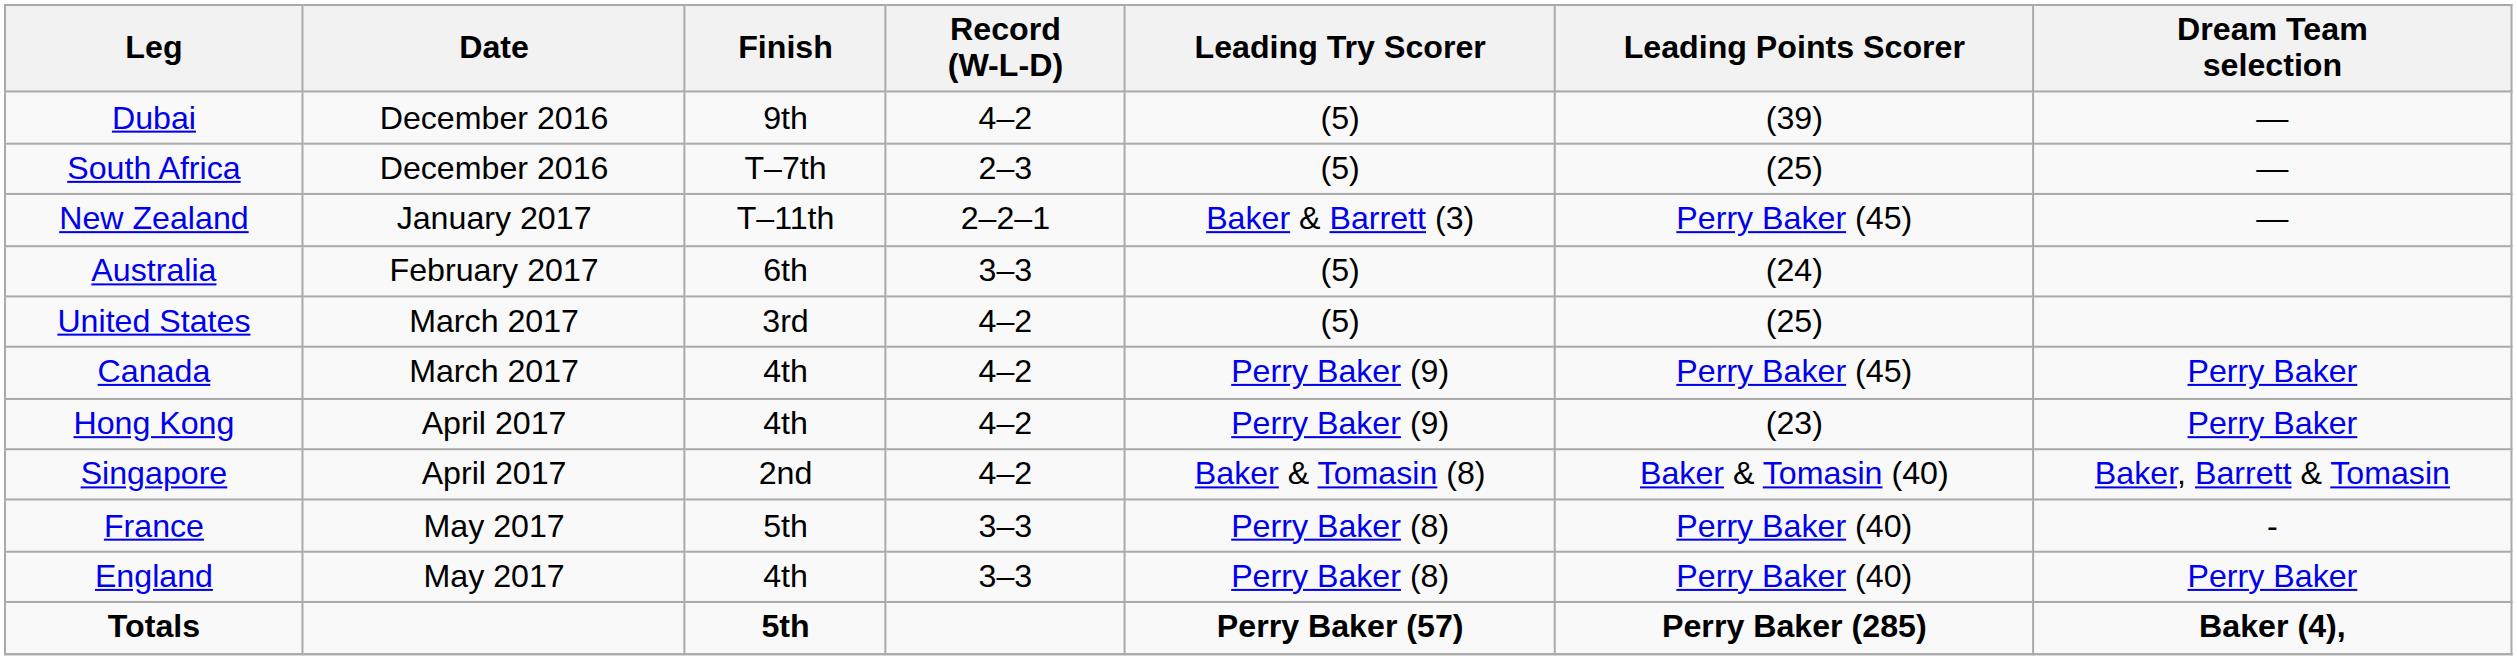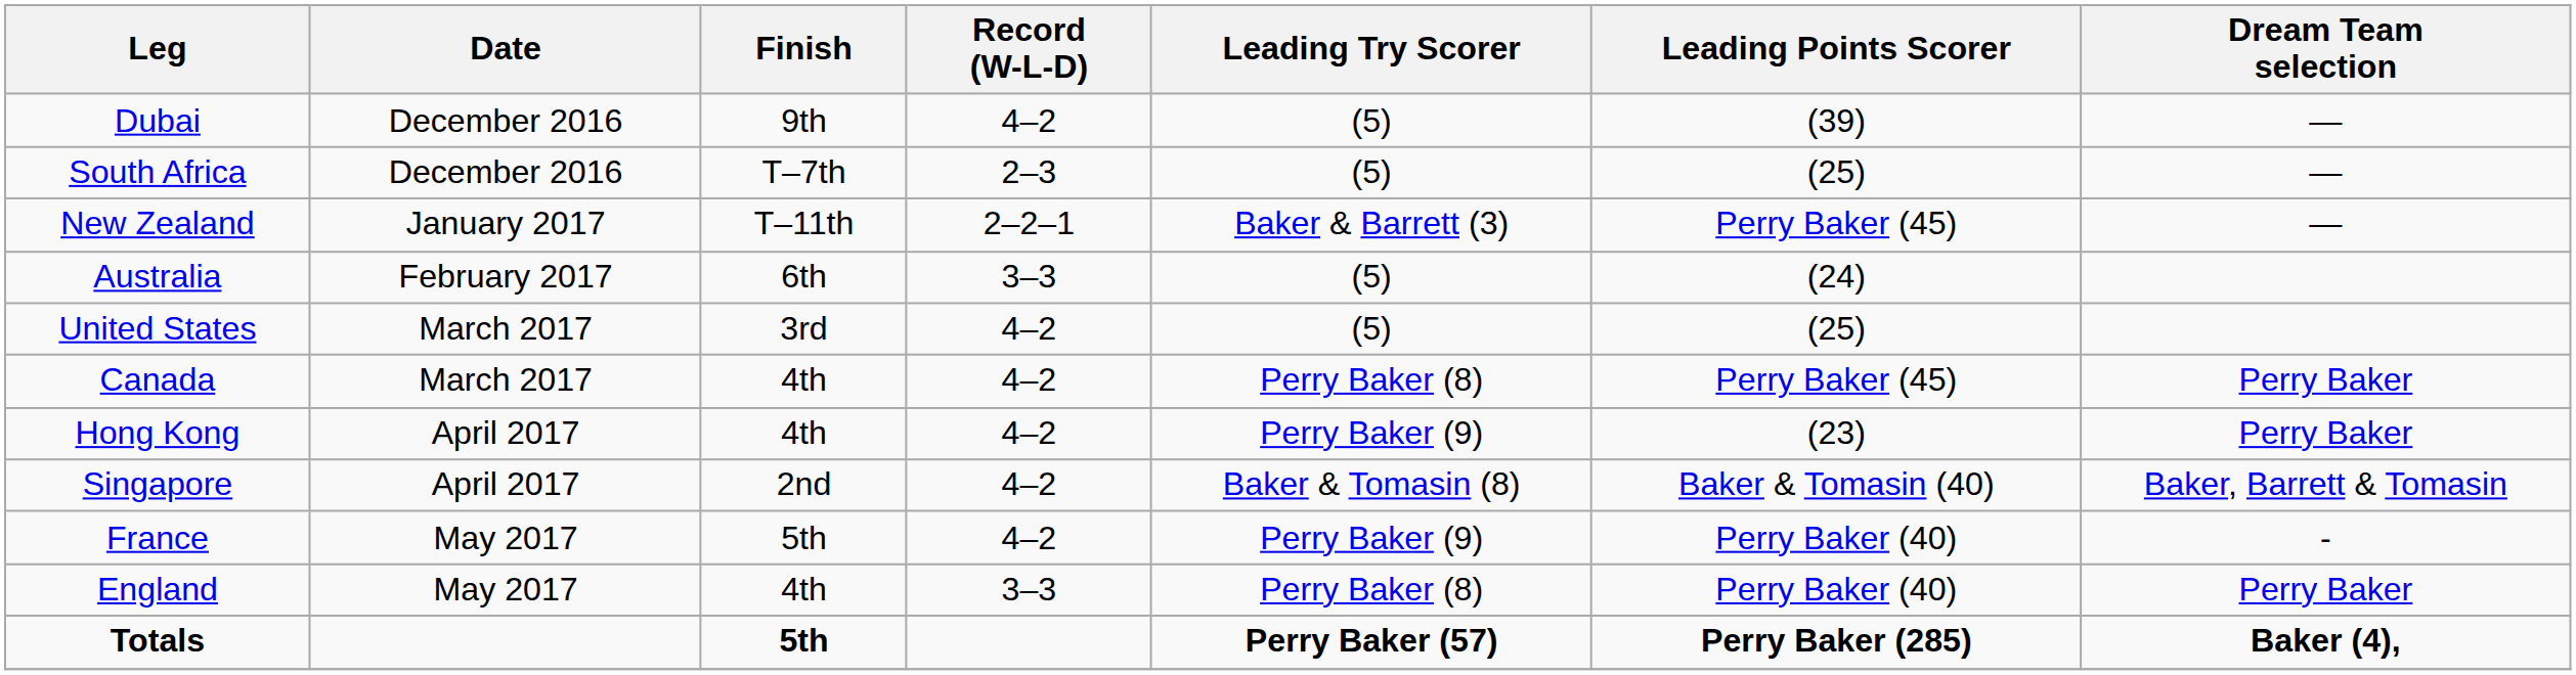Canada | Leading Try Scorer: Perry Baker (9) -> Perry Baker (8)
France | Record (W-L-D): 3–3 -> 4–2
France | Leading Try Scorer: Perry Baker (8) -> Perry Baker (9)
